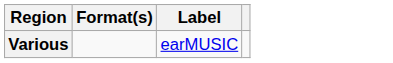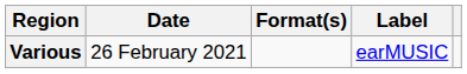+ column: Date | 26 February 2021
